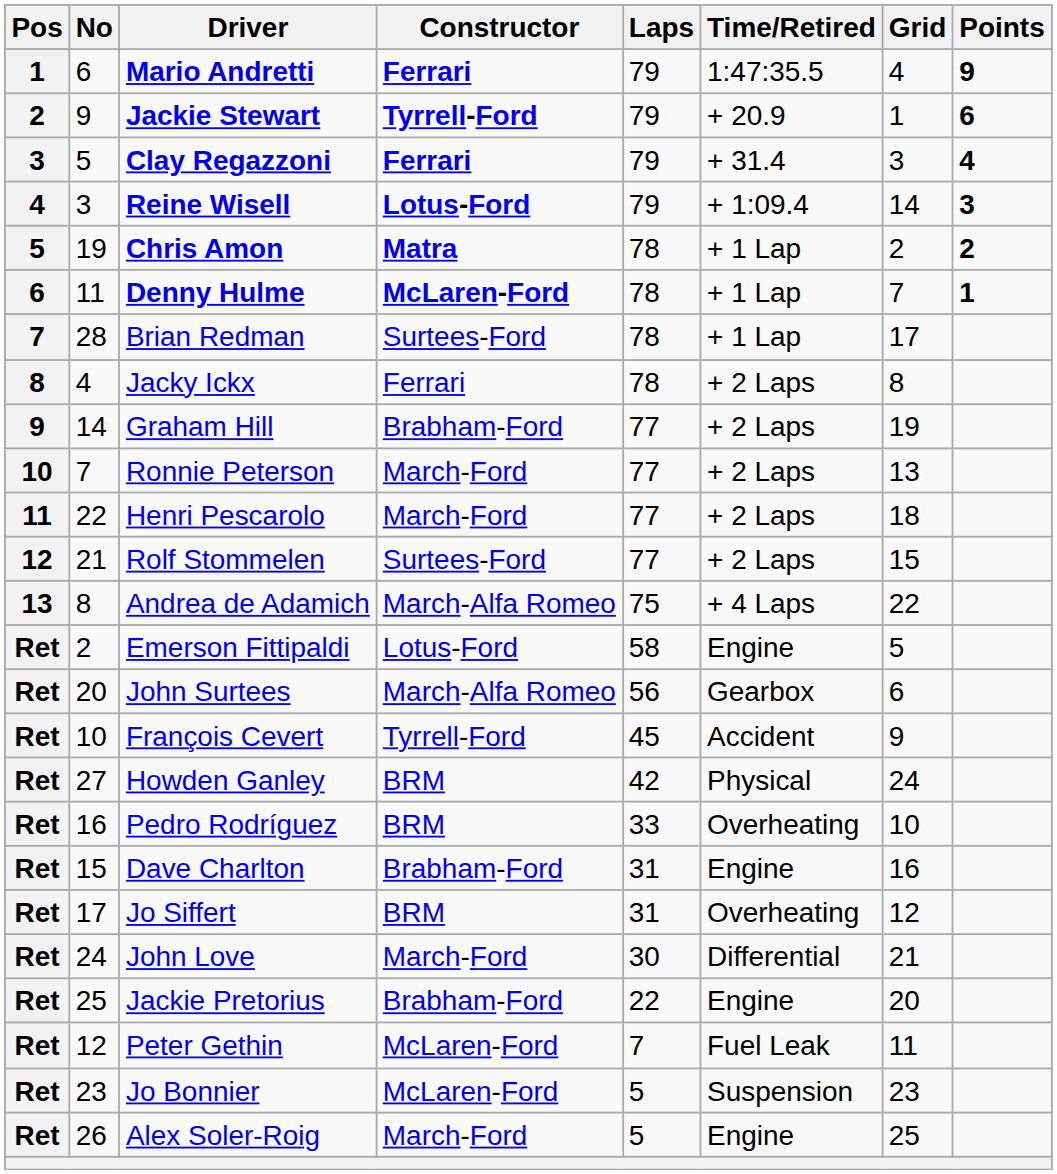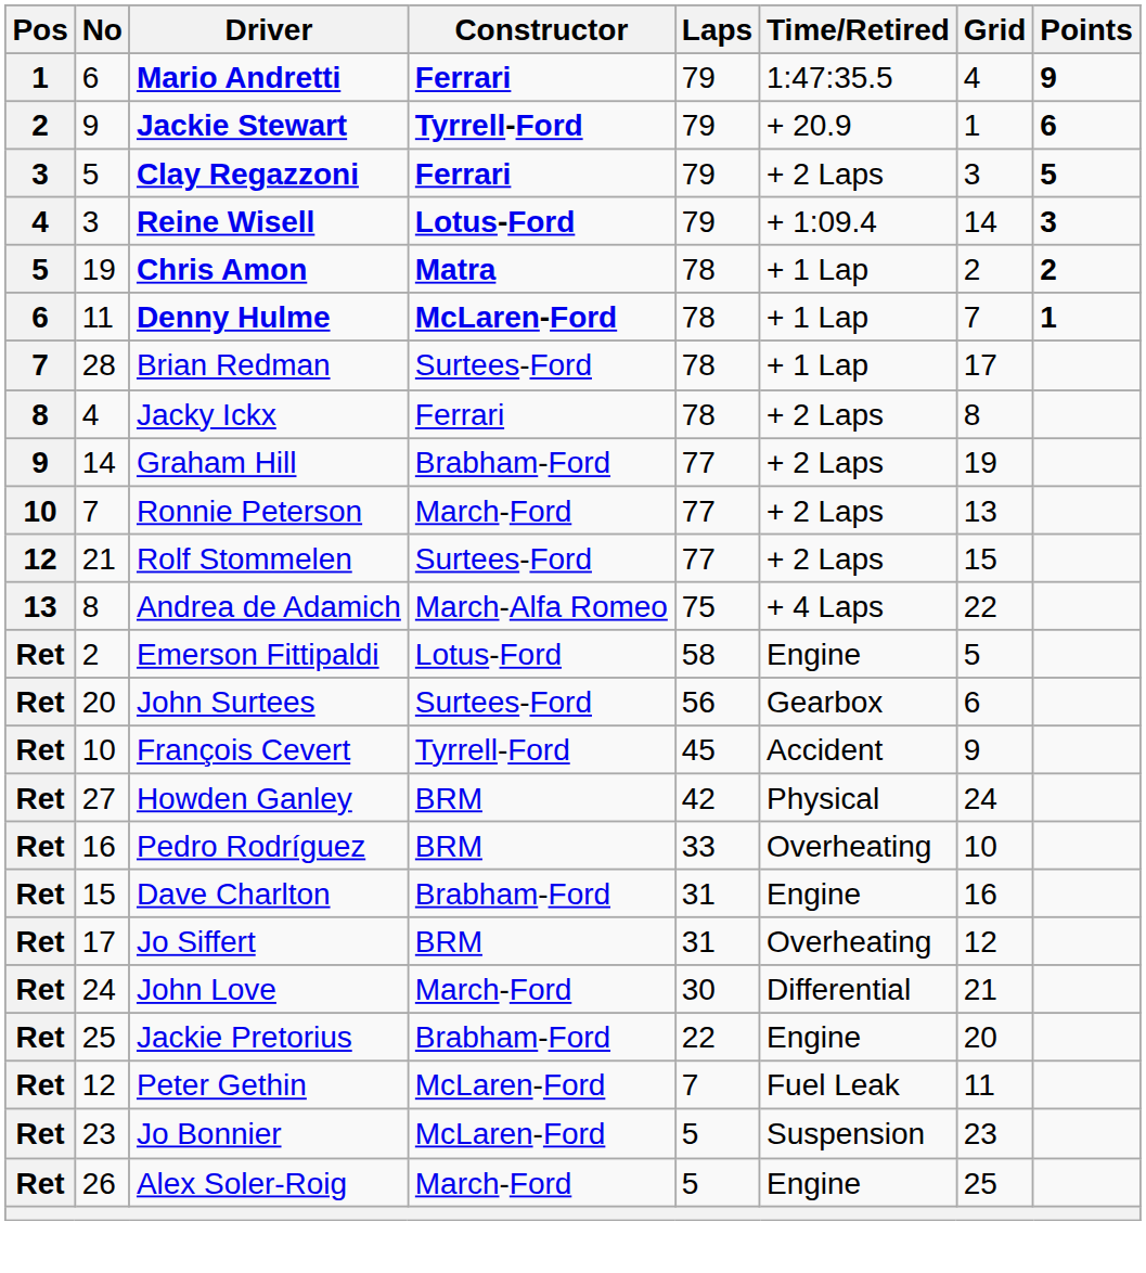Clay Regazzoni | Time/Retired: + 31.4 -> + 2 Laps
Clay Regazzoni | Points: 4 -> 5
- row: 11 | 22 | Henri Pescarolo | March-Ford | 77 | + 2 Laps | 18
John Surtees | Constructor: March-Alfa Romeo -> Surtees-Ford
